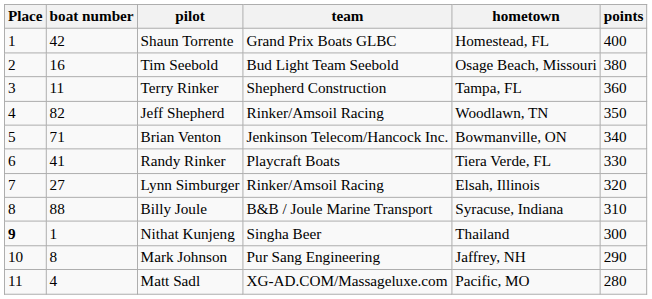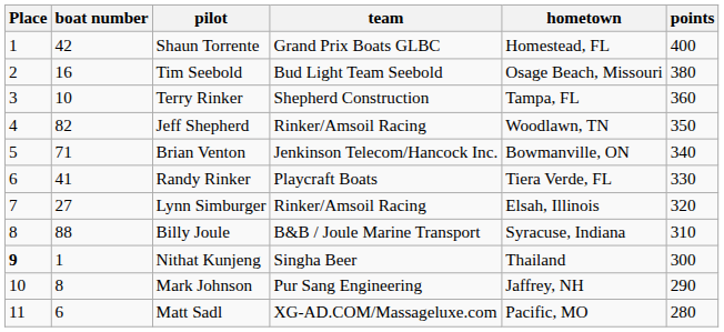Terry Rinker | boat number: 11 -> 10
Matt Sadl | boat number: 4 -> 6
